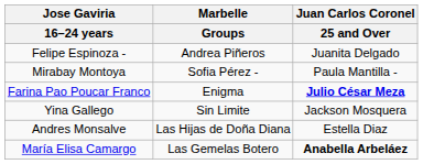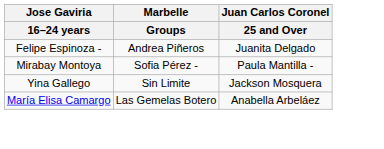- row: Farina Pao Poucar Franco | Enigma | Julio César Meza
- row: Andres Monsalve | Las Hijas de Doña Diana | Estella Diaz
María Elisa Camargo | Juan Carlos Coronel / 25 and Over: bold -> normal
